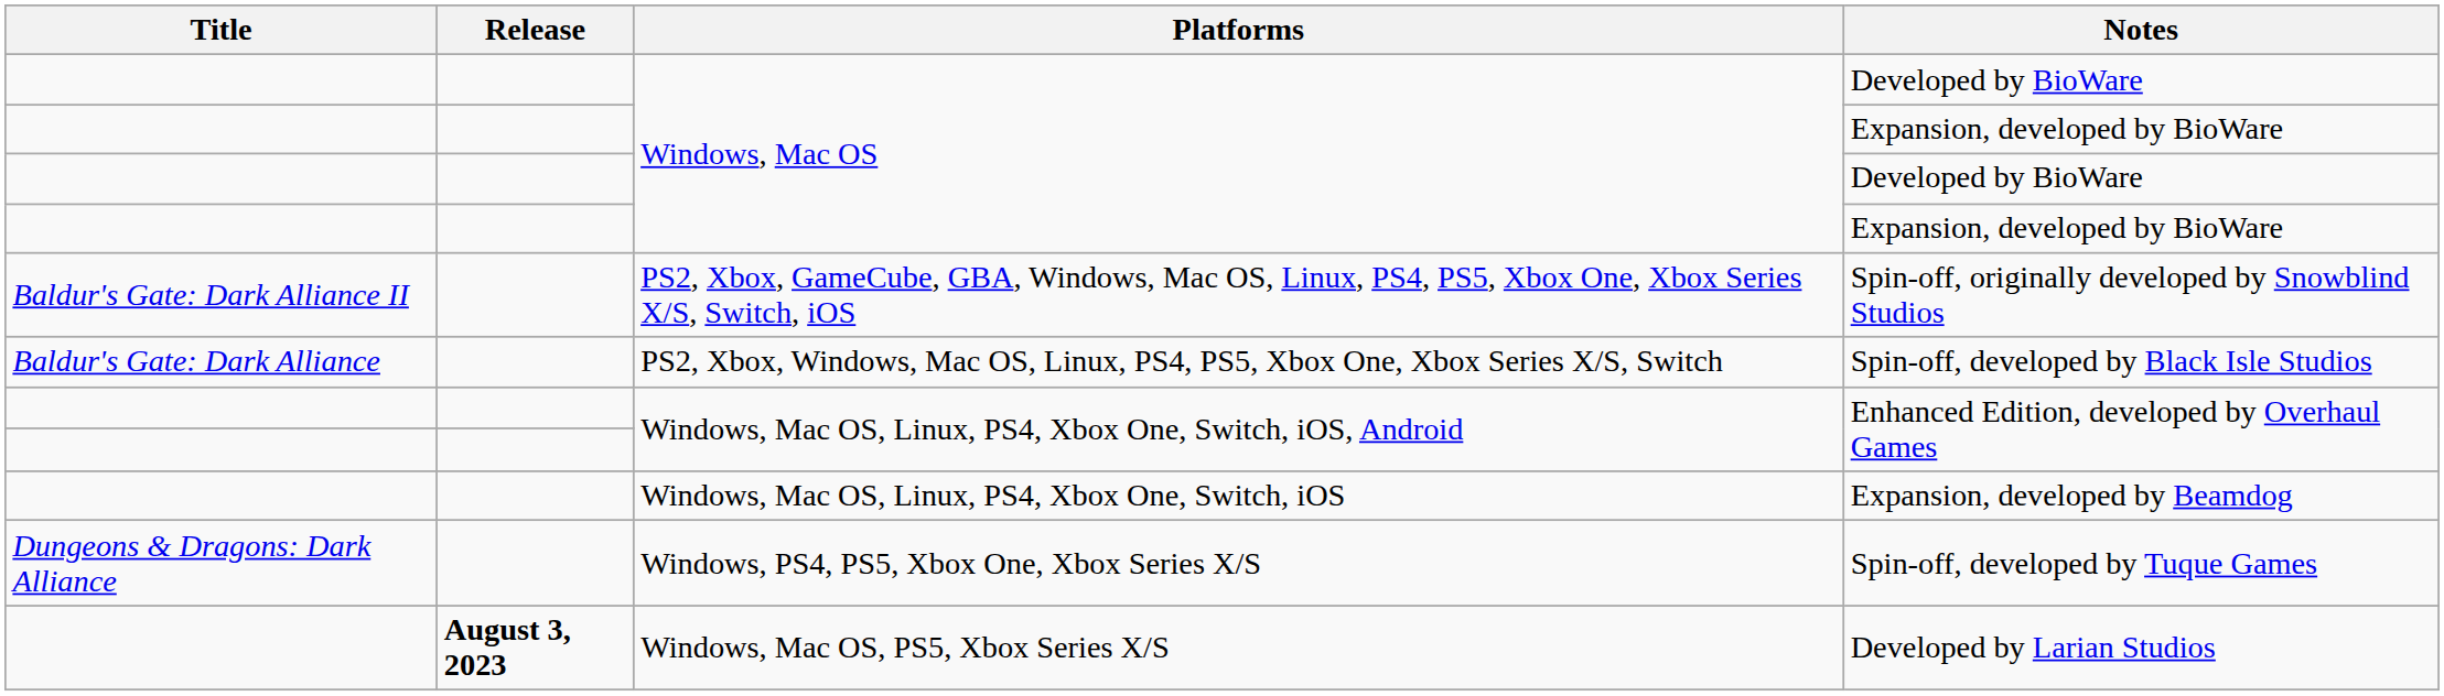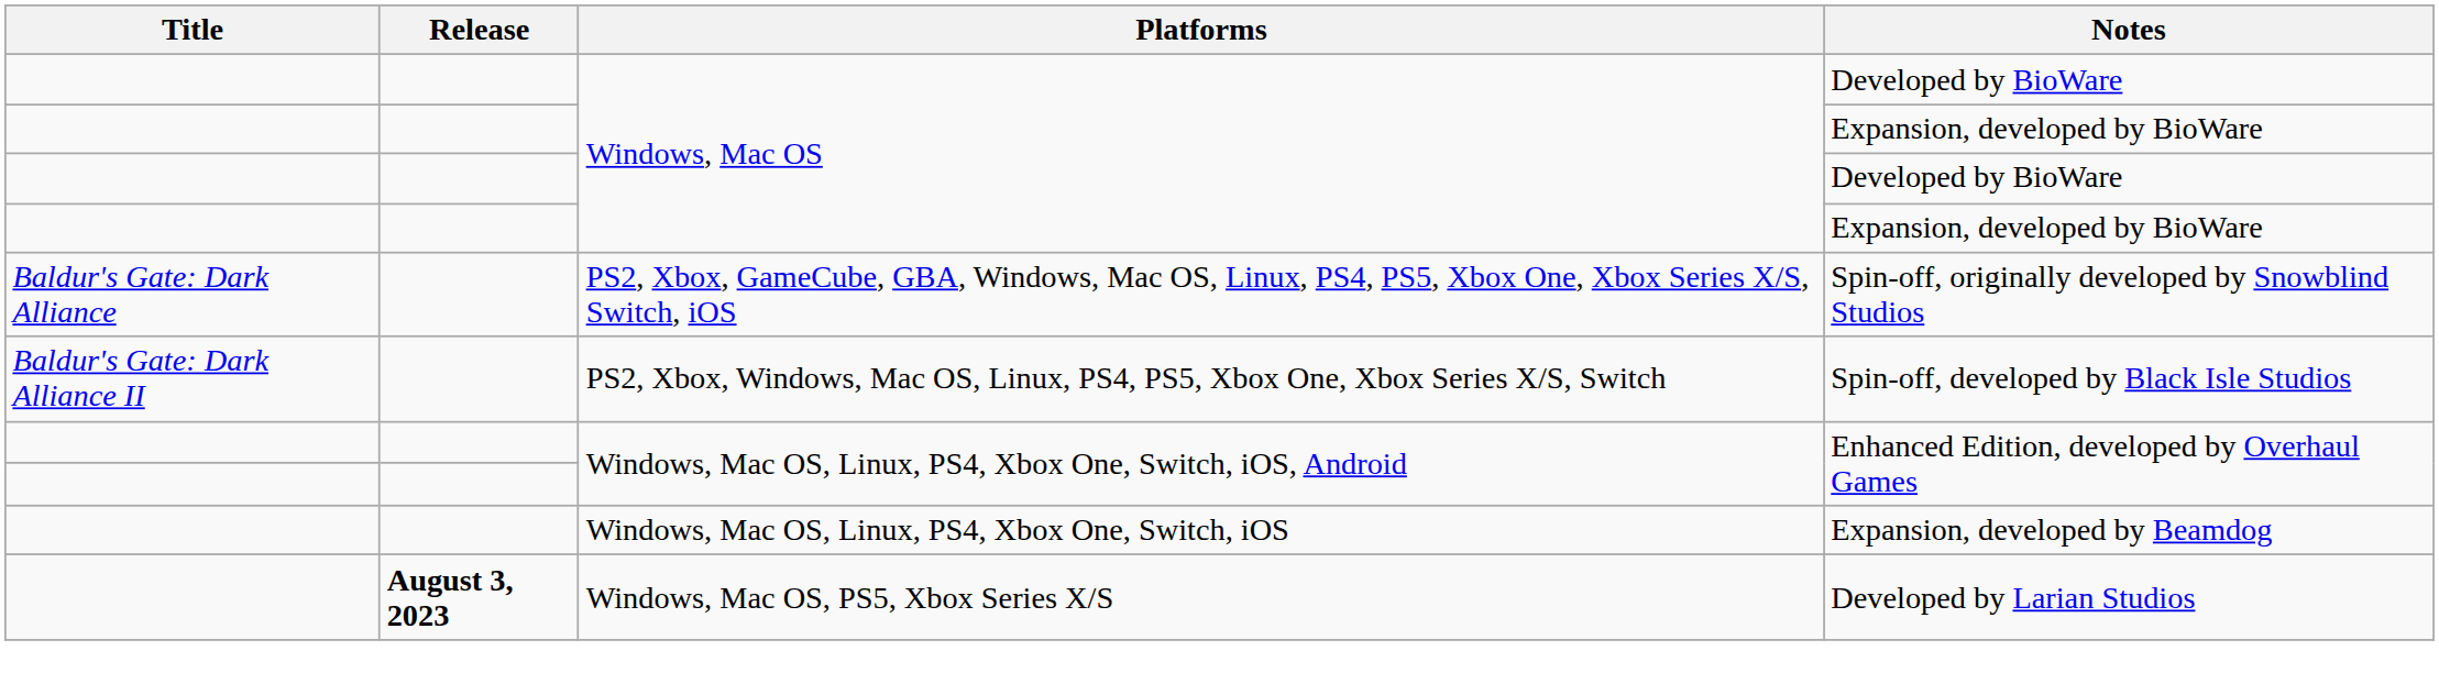Spin-off, originally developed by Snowblind Studios | Title: Baldur's Gate: Dark Alliance II -> Baldur's Gate: Dark Alliance
Spin-off, developed by Black Isle Studios | Title: Baldur's Gate: Dark Alliance -> Baldur's Gate: Dark Alliance II
- row: Dungeons & Dragons: Dark Alliance | Windows, PS4, PS5, Xbox One, Xbox Series X/S | Spin-off, developed by Tuque Games
